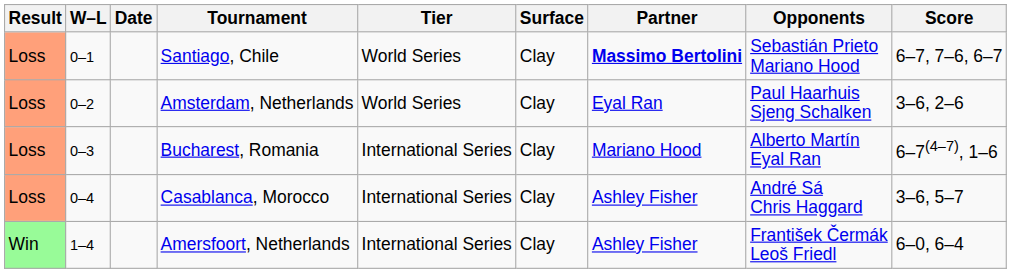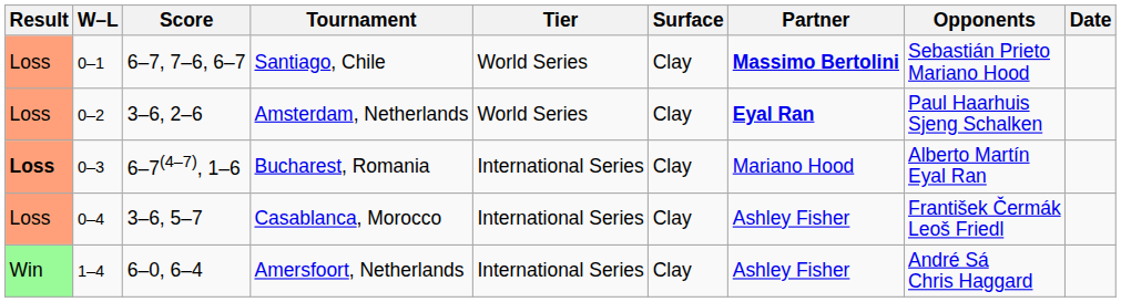columns swapped: Date <-> Score
Amsterdam, Netherlands | Partner: normal -> bold
Bucharest, Romania | Result: normal -> bold
Casablanca, Morocco | Opponents: André Sá Chris Haggard -> František Čermák Leoš Friedl
Amersfoort, Netherlands | Opponents: František Čermák Leoš Friedl -> André Sá Chris Haggard
